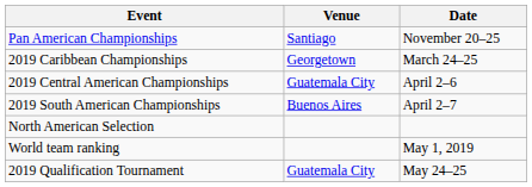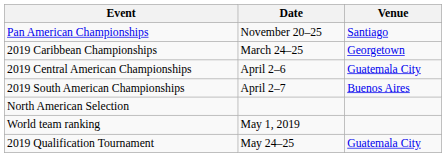columns swapped: Date <-> Venue
